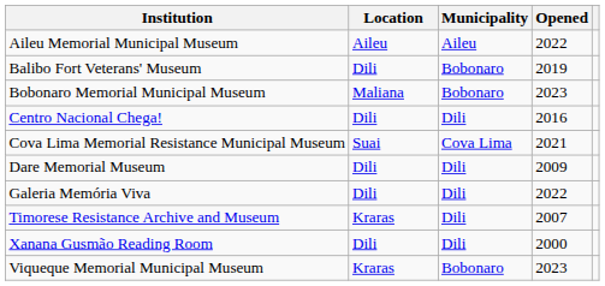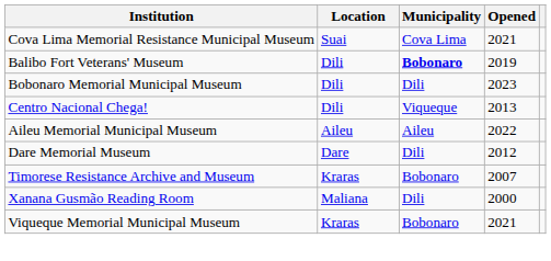rows swapped: Aileu Memorial Municipal Museum <-> Cova Lima Memorial Resistance Municipal Museum
Balibo Fort Veterans' Museum | Municipality: normal -> bold
Bobonaro Memorial Municipal Museum | Location: Maliana -> Dili
Bobonaro Memorial Municipal Museum | Municipality: Bobonaro -> Dili
Centro Nacional Chega! | Municipality: Dili -> Viqueque
Centro Nacional Chega! | Opened: 2016 -> 2013
Dare Memorial Museum | Location: Dili -> Dare
Dare Memorial Museum | Opened: 2009 -> 2012
- row: Galeria Memória Viva | Dili | Dili | 2022
Timorese Resistance Archive and Museum | Municipality: Dili -> Bobonaro
Xanana Gusmão Reading Room | Location: Dili -> Maliana
Viqueque Memorial Municipal Museum | Opened: 2023 -> 2021
